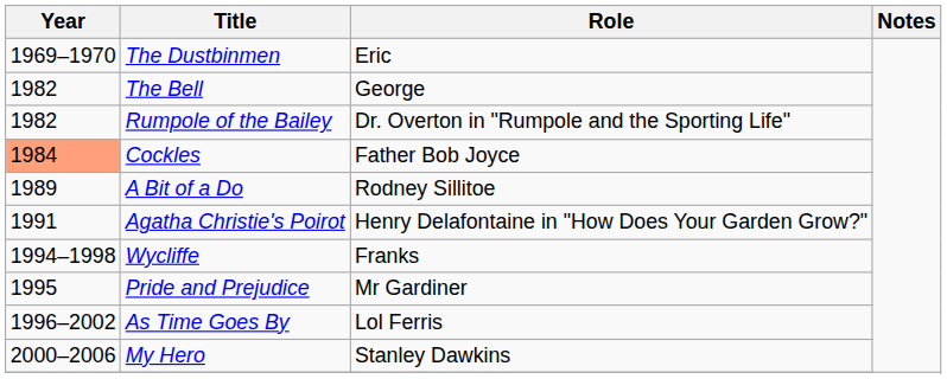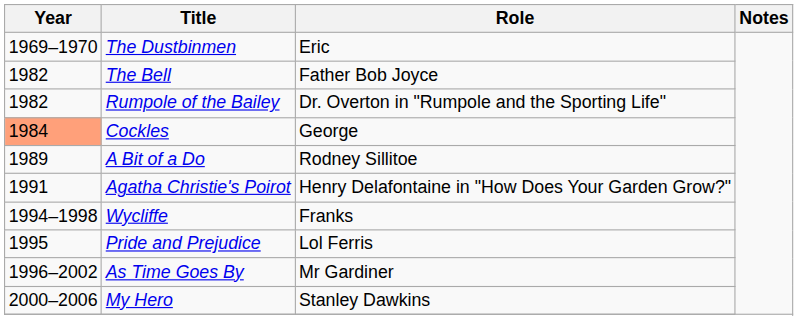The Bell | Role: George -> Father Bob Joyce
Cockles | Role: Father Bob Joyce -> George
Pride and Prejudice | Role: Mr Gardiner -> Lol Ferris
As Time Goes By | Role: Lol Ferris -> Mr Gardiner
